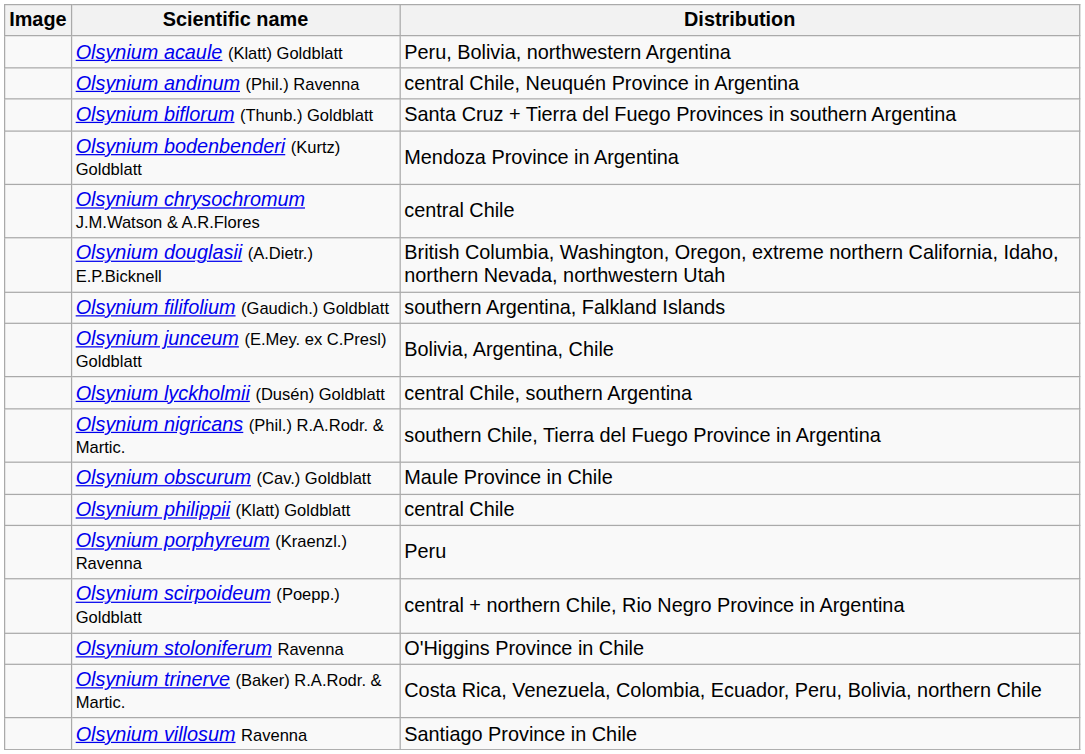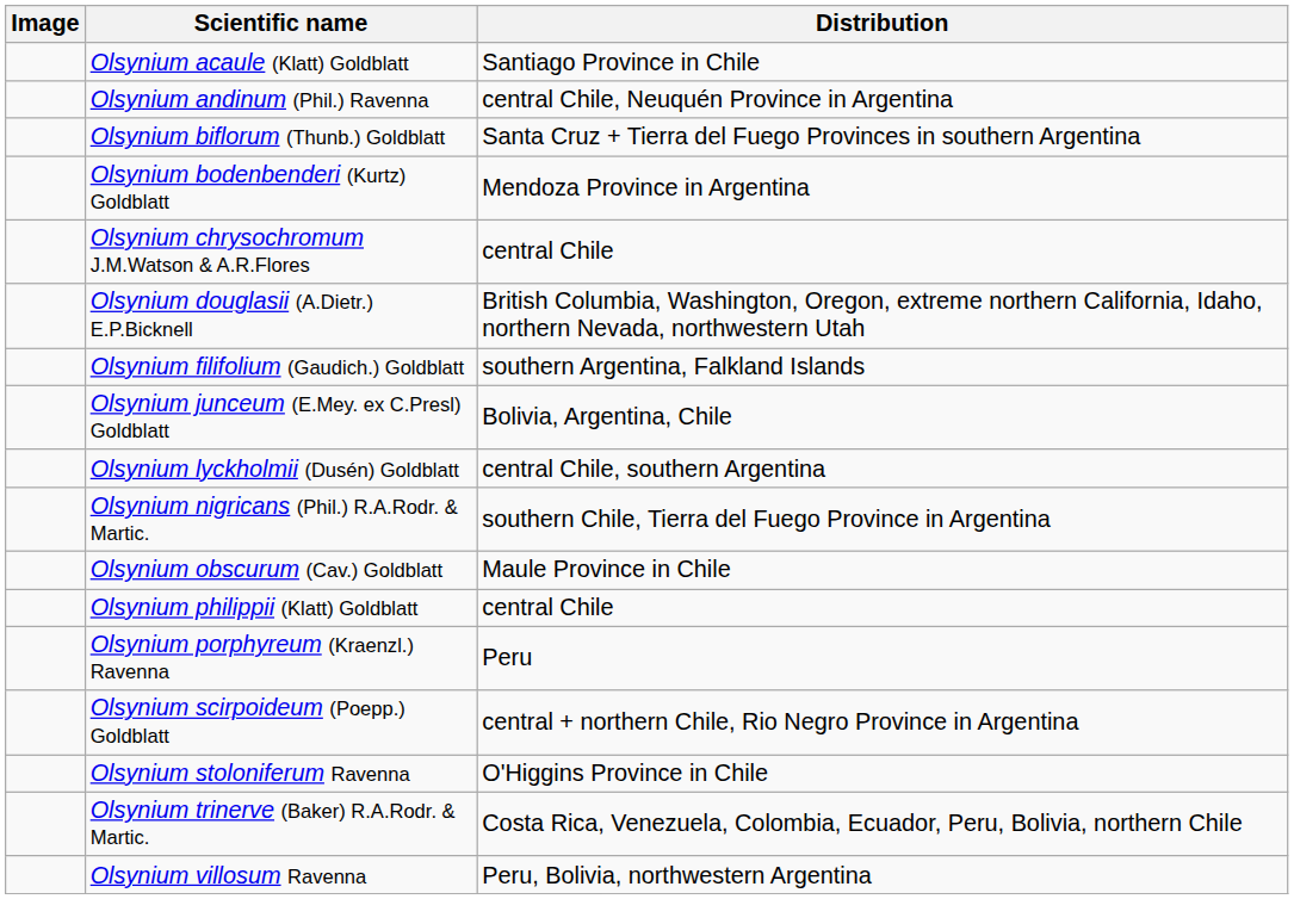Olsynium acaule (Klatt) Goldblatt | Distribution: Peru, Bolivia, northwestern Argentina -> Santiago Province in Chile
Olsynium villosum Ravenna | Distribution: Santiago Province in Chile -> Peru, Bolivia, northwestern Argentina
